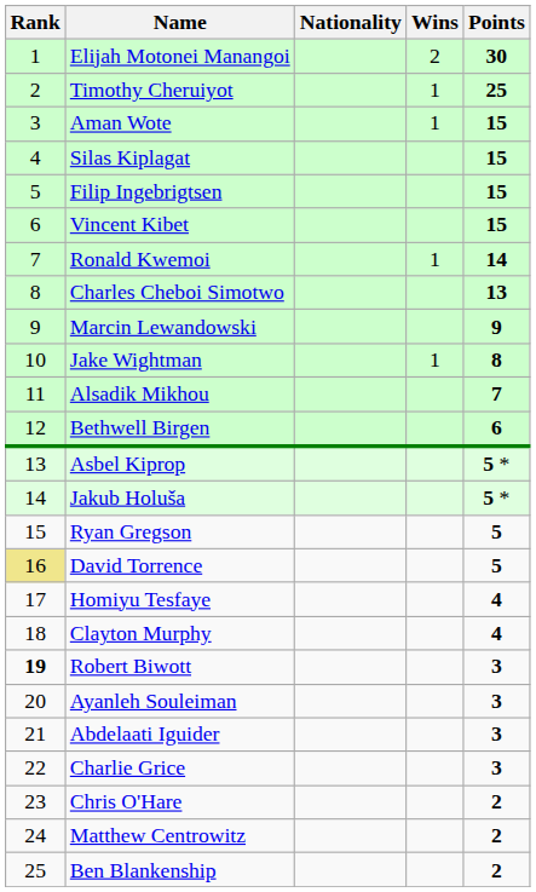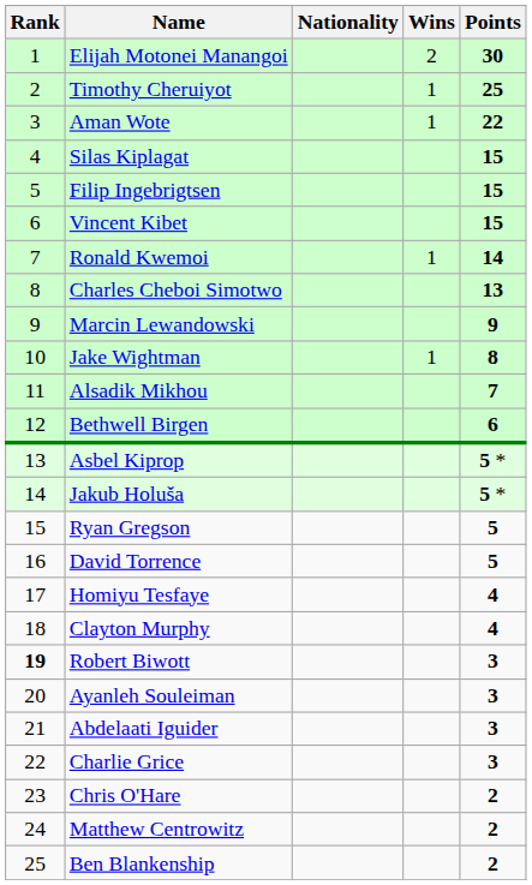Aman Wote | Points: 15 -> 22
David Torrence | Rank: khaki background -> no background
